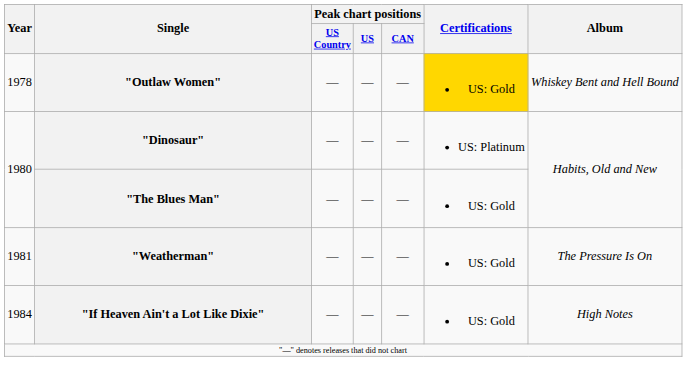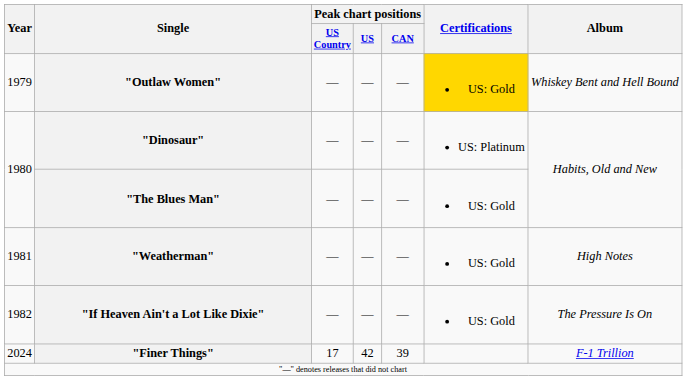"Outlaw Women" | Year: 1978 -> 1979
"Weatherman" | Album: The Pressure Is On -> High Notes
"If Heaven Ain't a Lot Like Dixie" | Year: 1984 -> 1982
"If Heaven Ain't a Lot Like Dixie" | Album: High Notes -> The Pressure Is On
+ row: 2024 | "Finer Things" | 17 | 42 | 39 | F-1 Trillion
